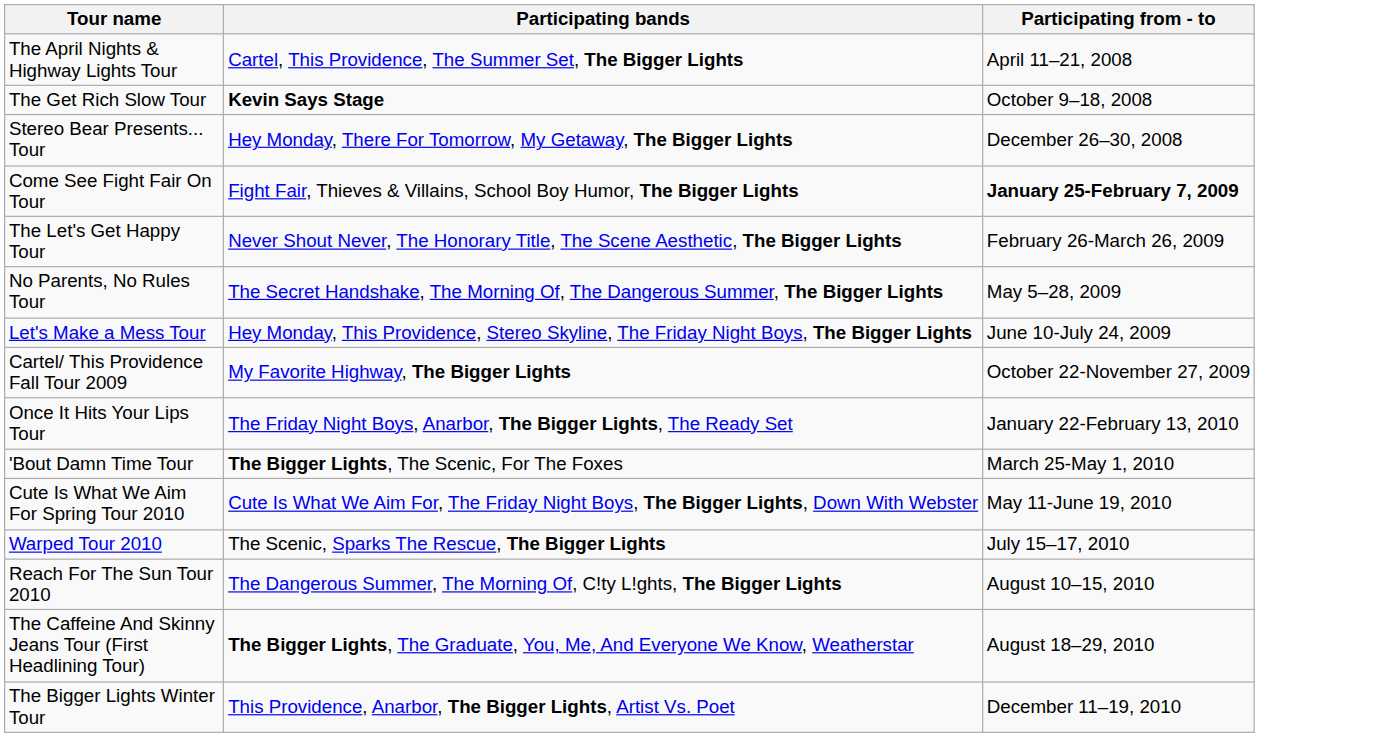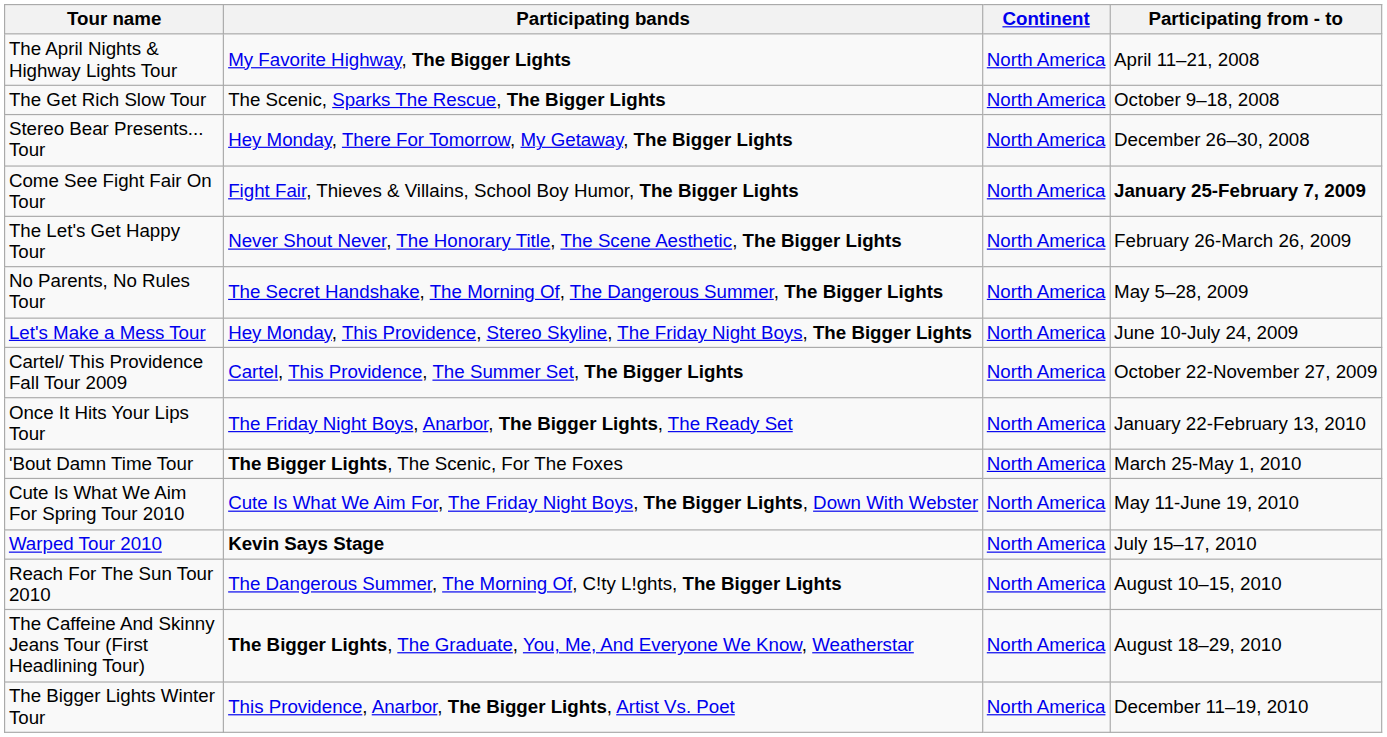+ column: Continent | North America | North America | North America | North America | North America | North America | North America | North America | North America | North America | North America | North America | North America | North America | North America
The April Nights & Highway Lights Tour | Participating bands: Cartel, This Providence, The Summer Set, The Bigger Lights -> My Favorite Highway, The Bigger Lights
The Get Rich Slow Tour | Participating bands: Kevin Says Stage -> The Scenic, Sparks The Rescue, The Bigger Lights
Cartel/ This Providence Fall Tour 2009 | Participating bands: My Favorite Highway, The Bigger Lights -> Cartel, This Providence, The Summer Set, The Bigger Lights
Warped Tour 2010 | Participating bands: The Scenic, Sparks The Rescue, The Bigger Lights -> Kevin Says Stage
